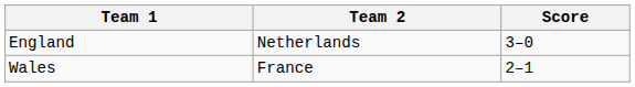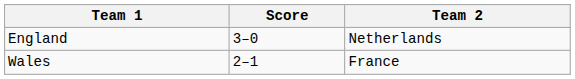columns swapped: Team 2 <-> Score
